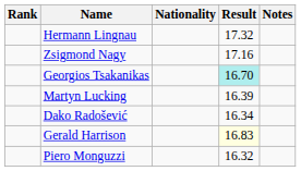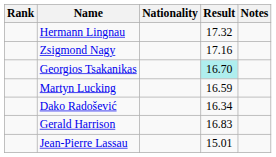Martyn Lucking | Result: 16.39 -> 16.59
Gerald Harrison | Result: lightyellow background -> no background
- row: Piero Monguzzi | 16.32
+ row: Jean-Pierre Lassau | 15.01
